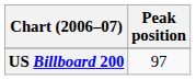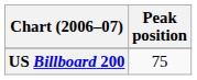US Billboard 200 | Peak position: 97 -> 75
